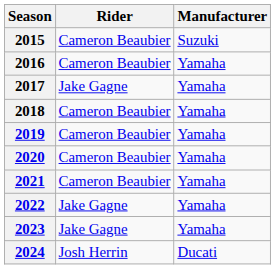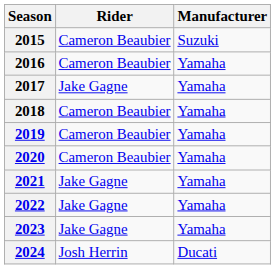2021 | Rider: Cameron Beaubier -> Jake Gagne
